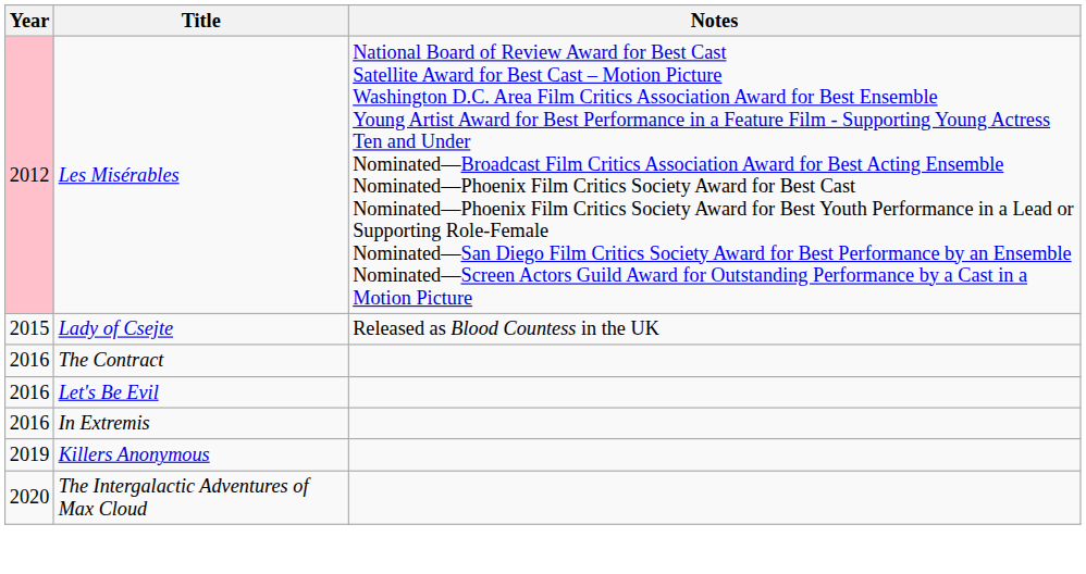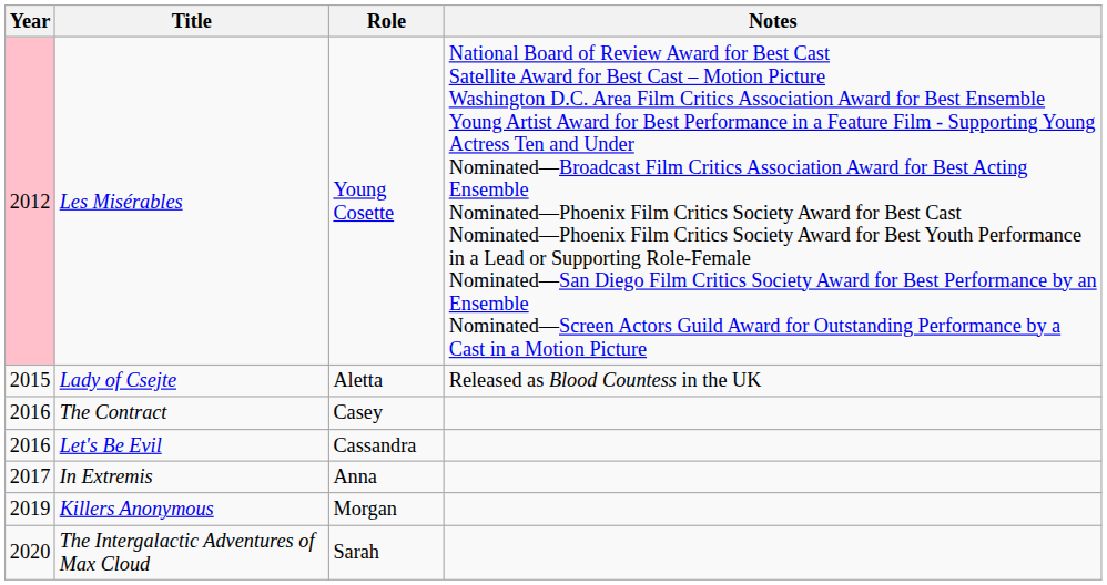+ column: Role | Young Cosette | Aletta | Casey | Cassandra | Anna | Morgan | Sarah
In Extremis | Year: 2016 -> 2017
